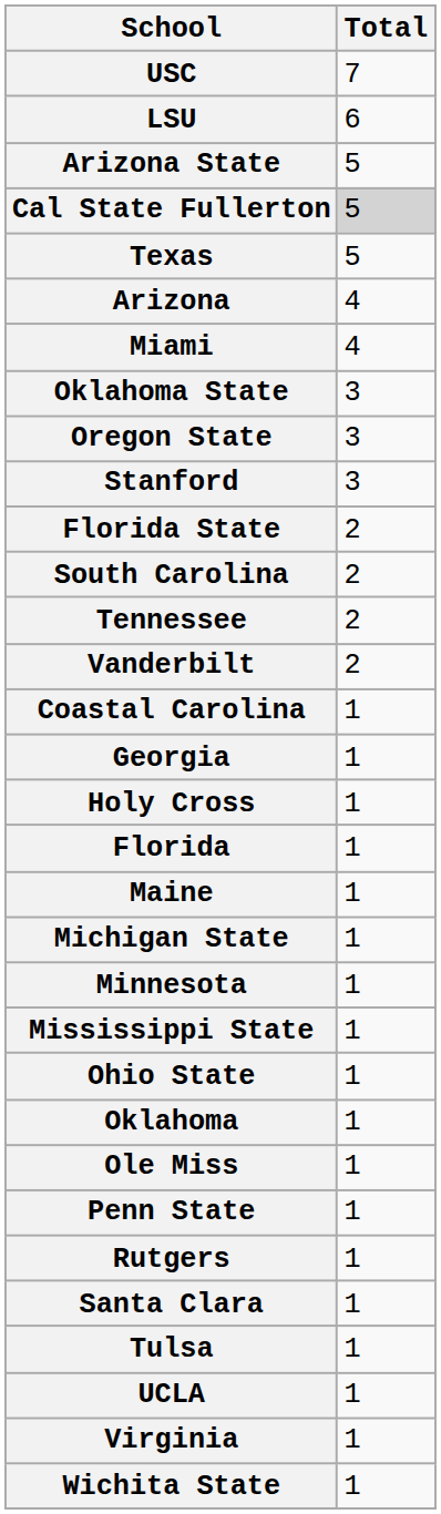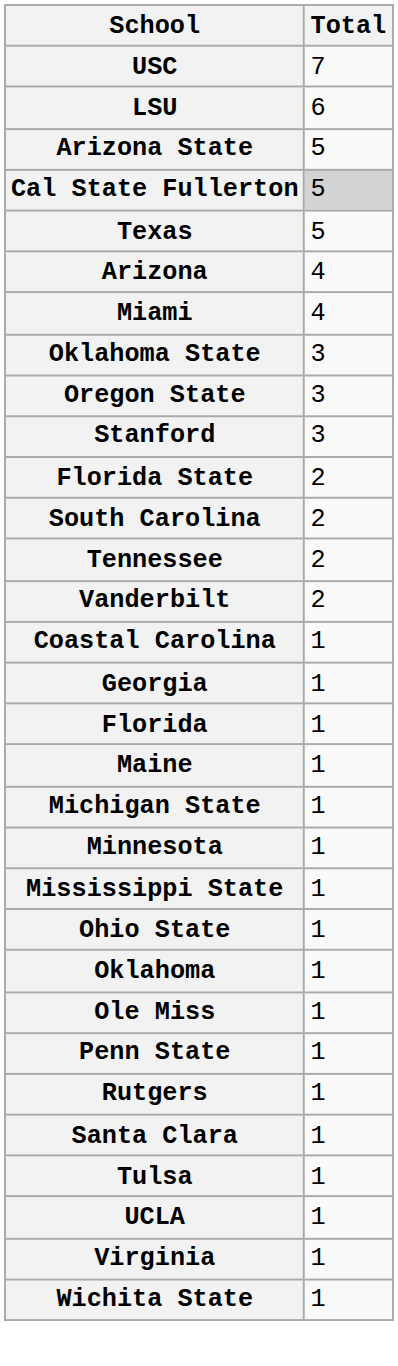- row: Holy Cross | 1
